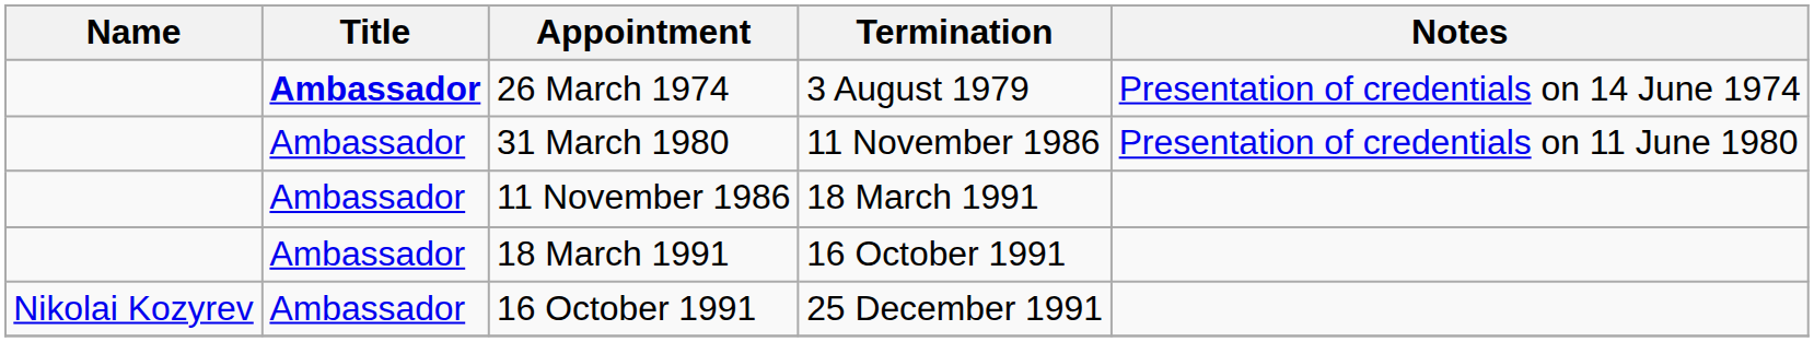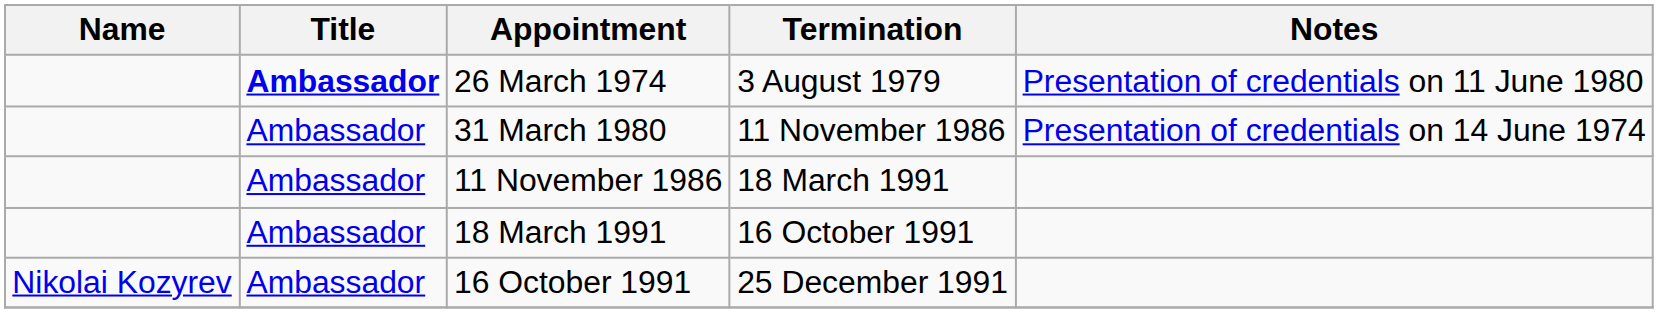26 March 1974 | Notes: Presentation of credentials on 14 June 1974 -> Presentation of credentials on 11 June 1980
31 March 1980 | Notes: Presentation of credentials on 11 June 1980 -> Presentation of credentials on 14 June 1974
